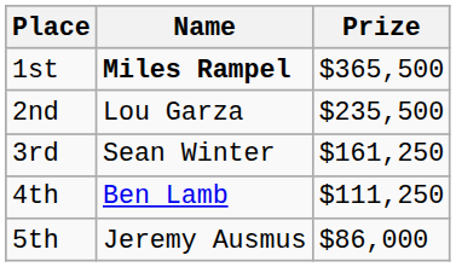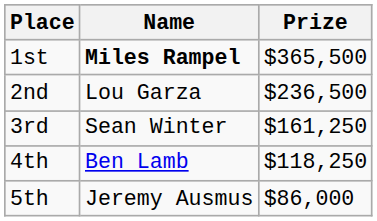2nd | Prize: $235,500 -> $236,500
4th | Prize: $111,250 -> $118,250
